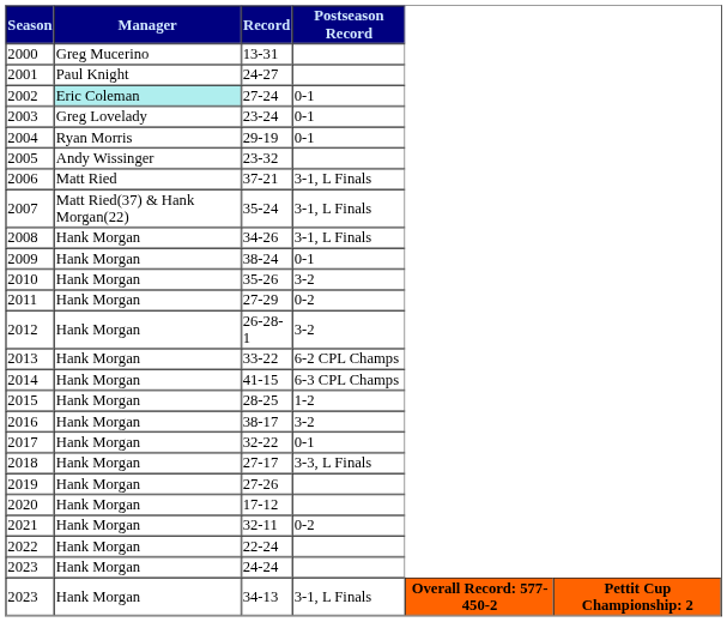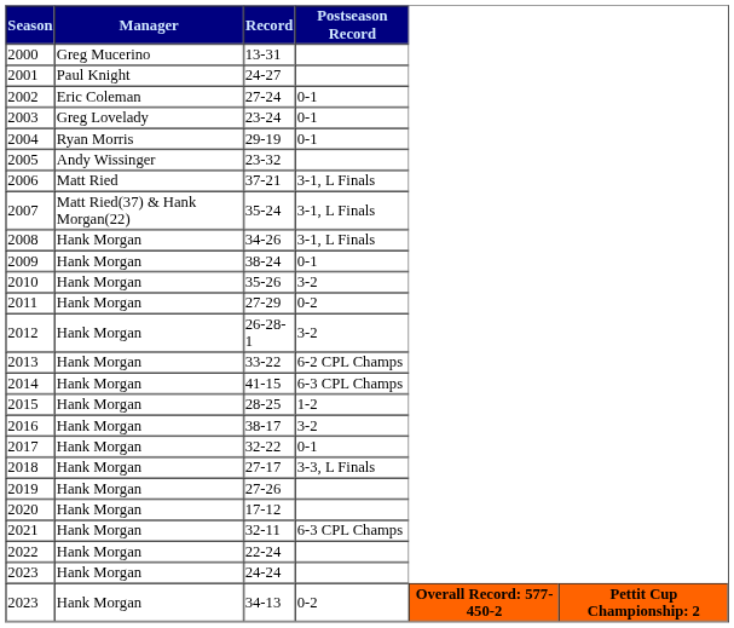27-24 | Manager: paleturquoise background -> no background
32-11 | Postseason Record: 0-2 -> 6-3 CPL Champs
34-13 | Postseason Record: 3-1, L Finals -> 0-2
